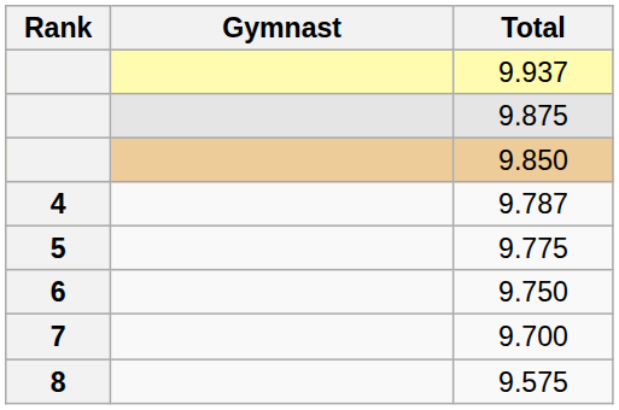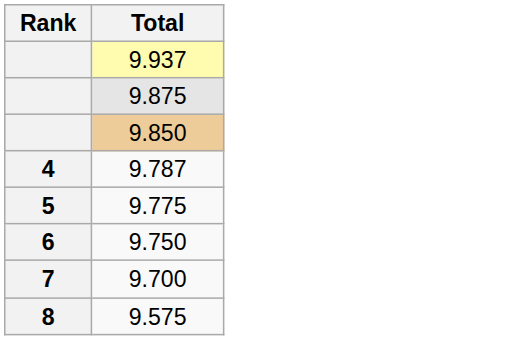- column: Gymnast
